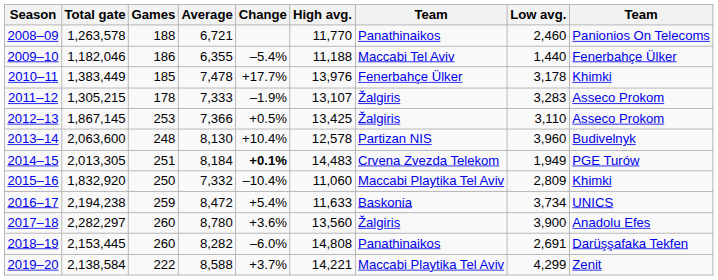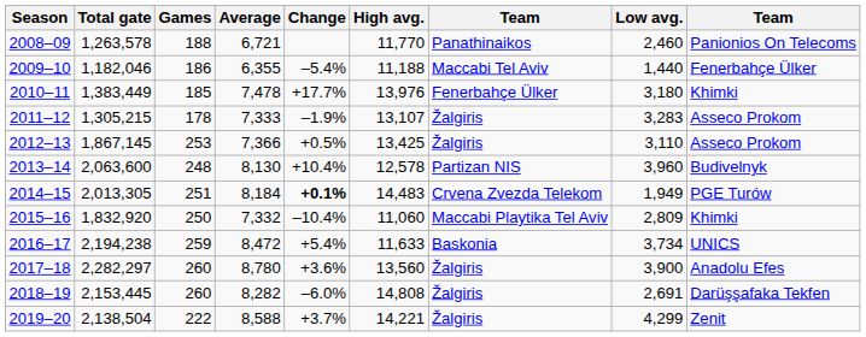2010–11 | Low avg.: 3,178 -> 3,180
2018–19 | column 7: Panathinaikos -> Žalgiris
2019–20 | Total gate: 2,138,584 -> 2,138,504
2019–20 | column 7: Maccabi Playtika Tel Aviv -> Žalgiris
